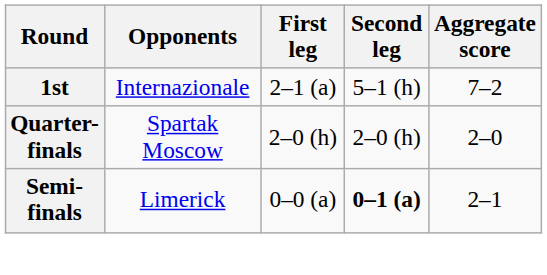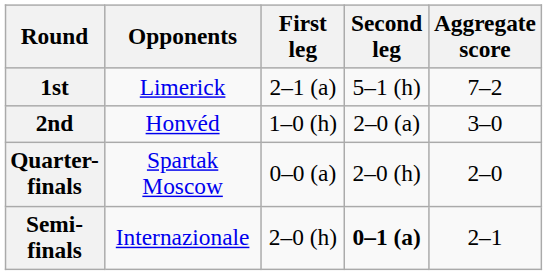1st | Opponents: Internazionale -> Limerick
+ row: 2nd | Honvéd | 1–0 (h) | 2–0 (a) | 3–0
Quarter-finals | First leg: 2–0 (h) -> 0–0 (a)
Semi-finals | Opponents: Limerick -> Internazionale
Semi-finals | First leg: 0–0 (a) -> 2–0 (h)
